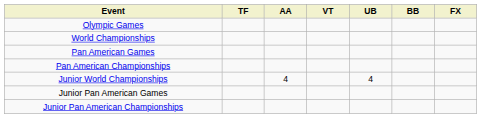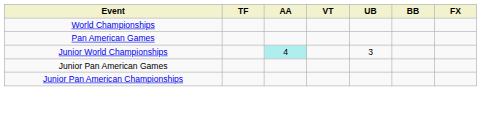- row: Olympic Games
- row: Pan American Championships
Junior World Championships | AA: no background -> paleturquoise background
Junior World Championships | UB: 4 -> 3
